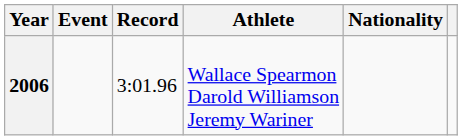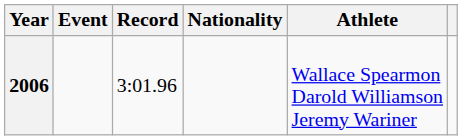columns swapped: Athlete <-> Nationality
